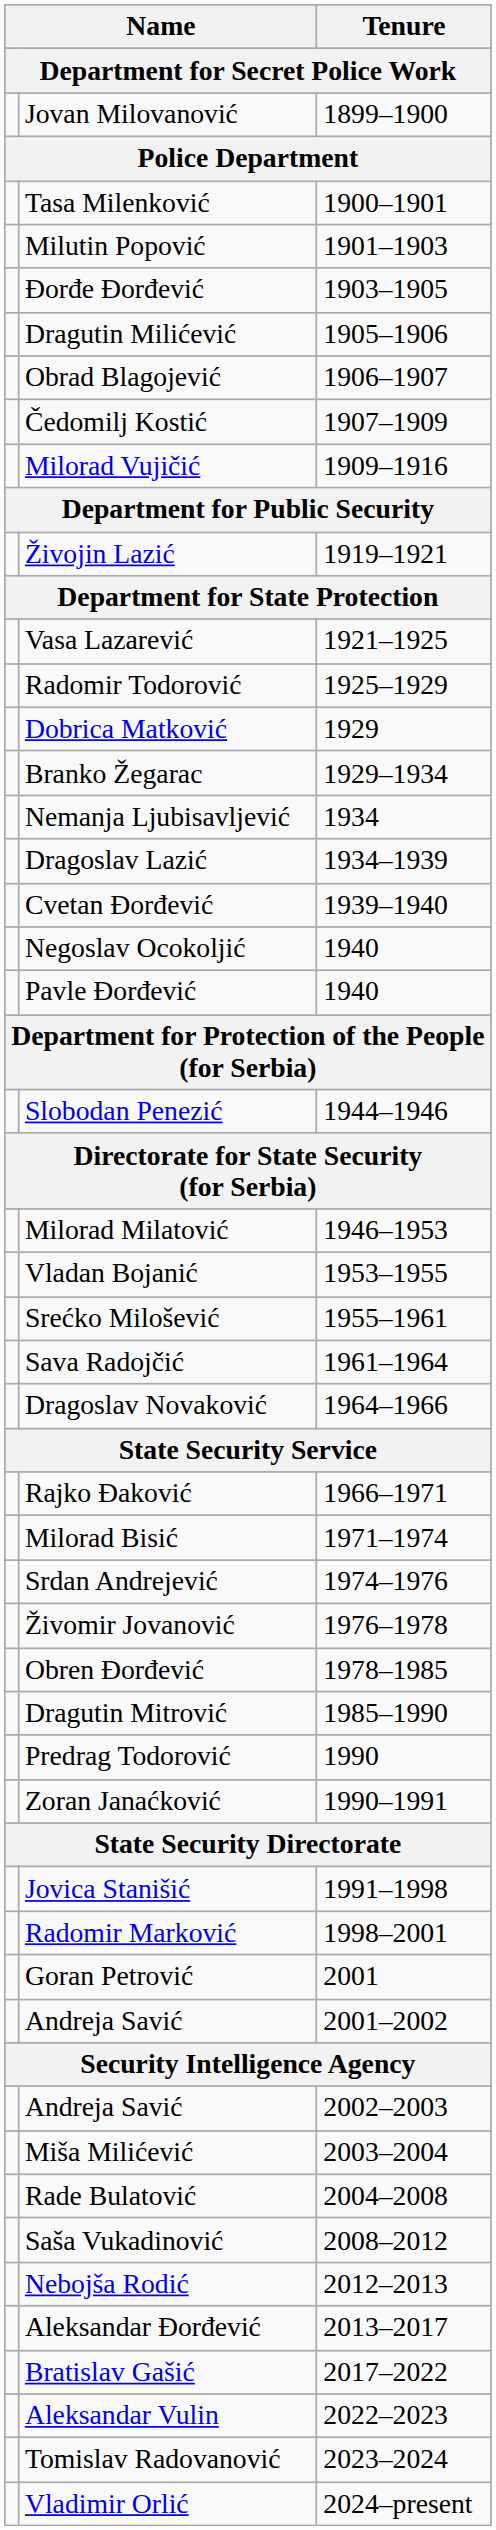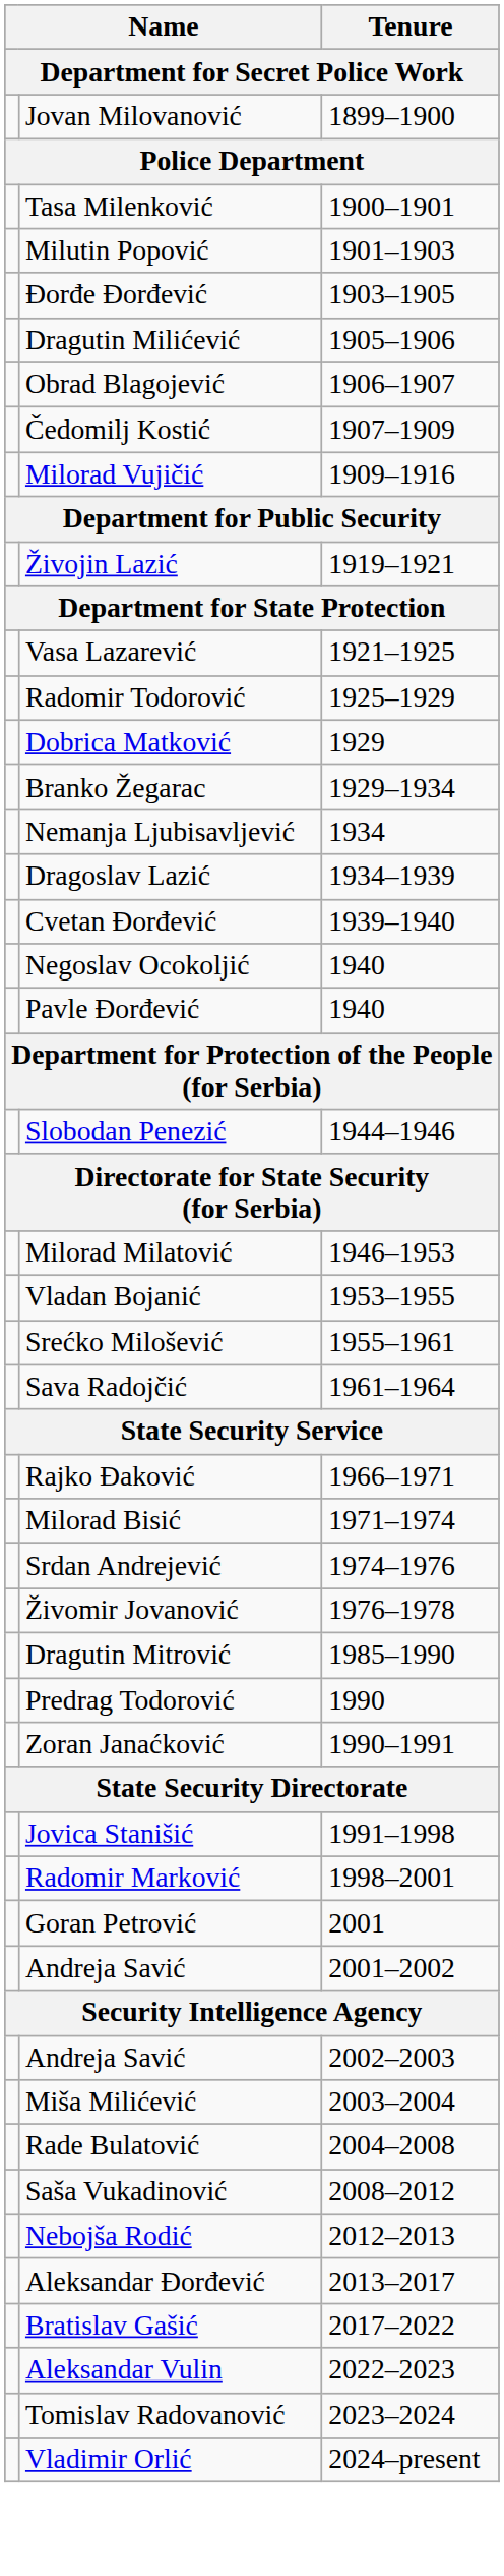- row: Dragoslav Novaković | 1964–1966
- row: Obren Đorđević | 1978–1985
